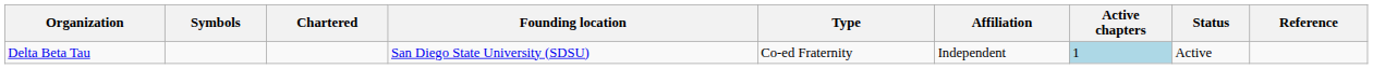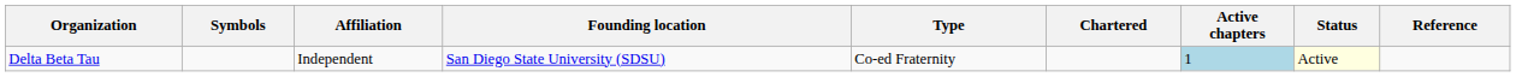columns swapped: Chartered <-> Affiliation
Delta Beta Tau | Status: no background -> lightyellow background
